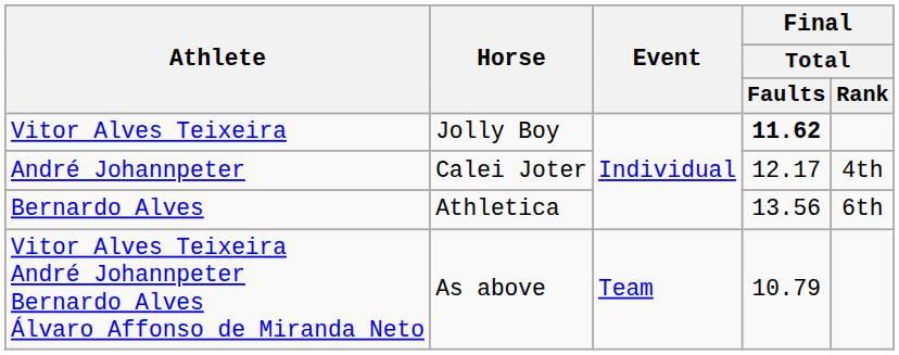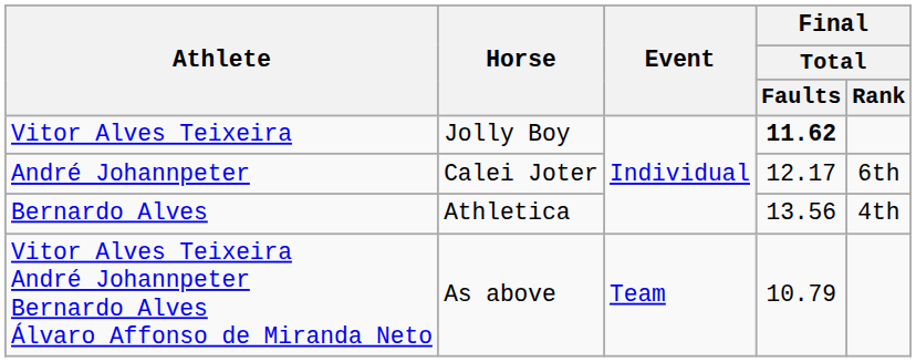André Johannpeter | Final / Total / Rank: 4th -> 6th
Bernardo Alves | Final / Total / Rank: 6th -> 4th
